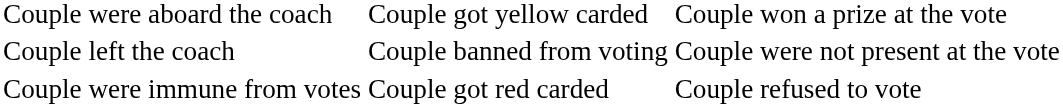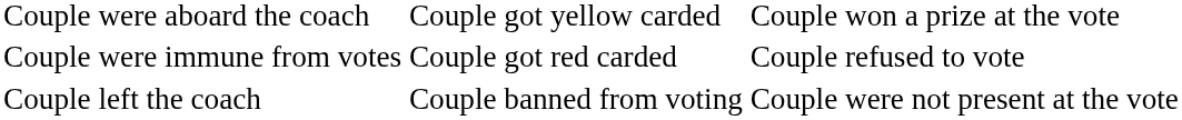rows swapped: Couple were immune from votes <-> Couple left the coach
